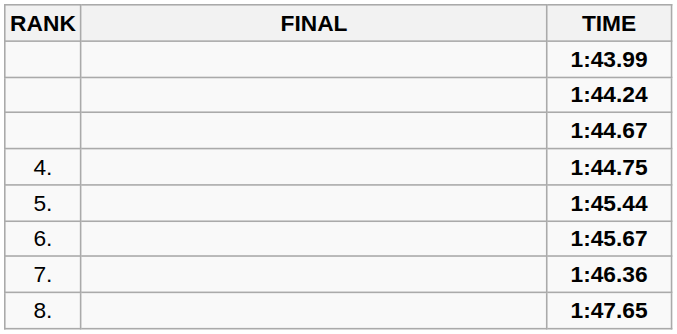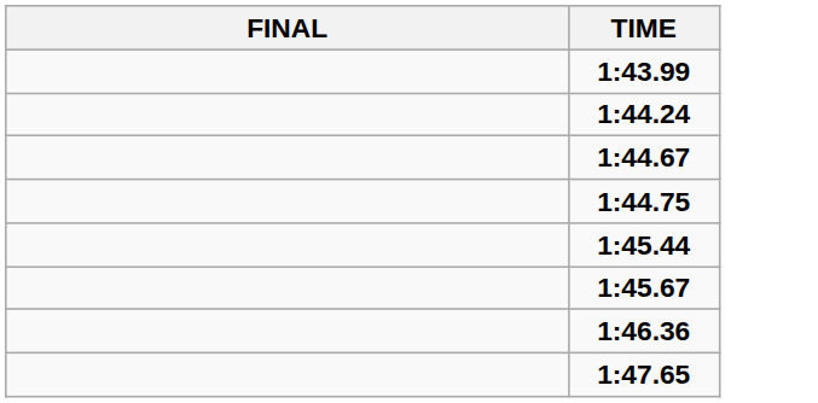- column: RANK | 4. | 5. | 6. | 7. | 8.
